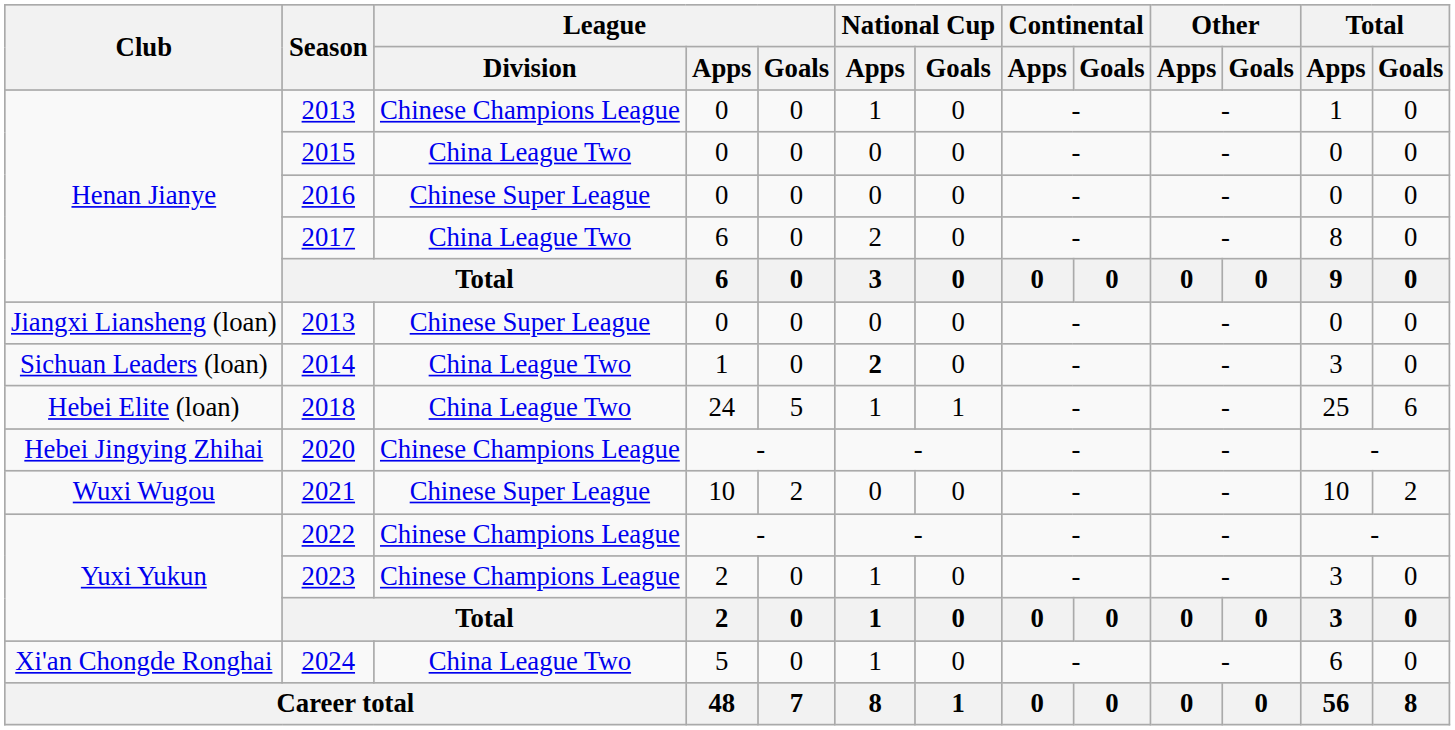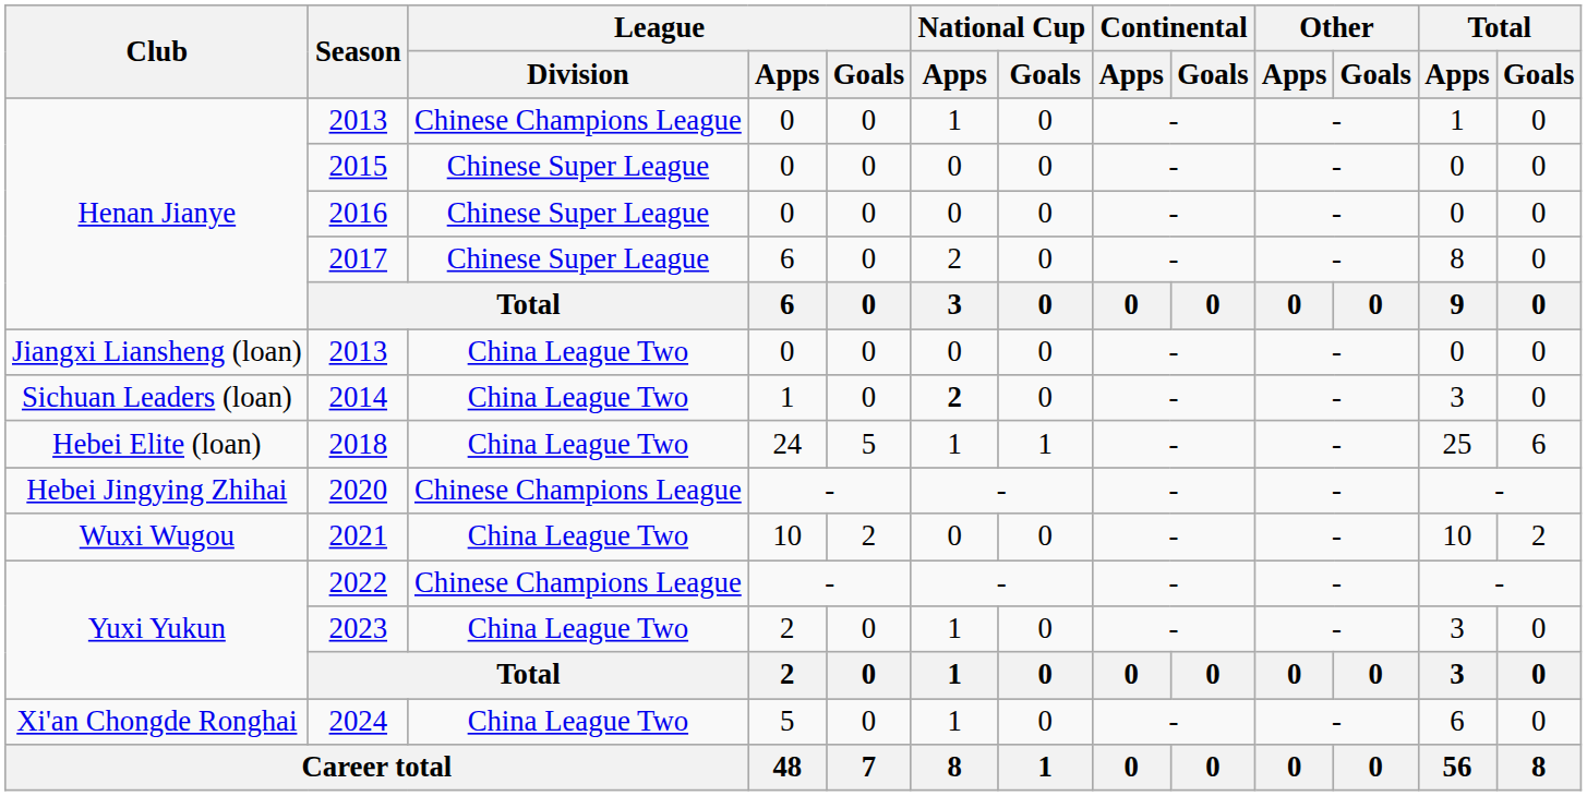2015 | League / Division: China League Two -> Chinese Super League
2017 | League / Division: China League Two -> Chinese Super League
Jiangxi Liansheng (loan) / 2013 | League / Division: Chinese Super League -> China League Two
2021 | League / Division: Chinese Super League -> China League Two
2023 | League / Division: Chinese Champions League -> China League Two
